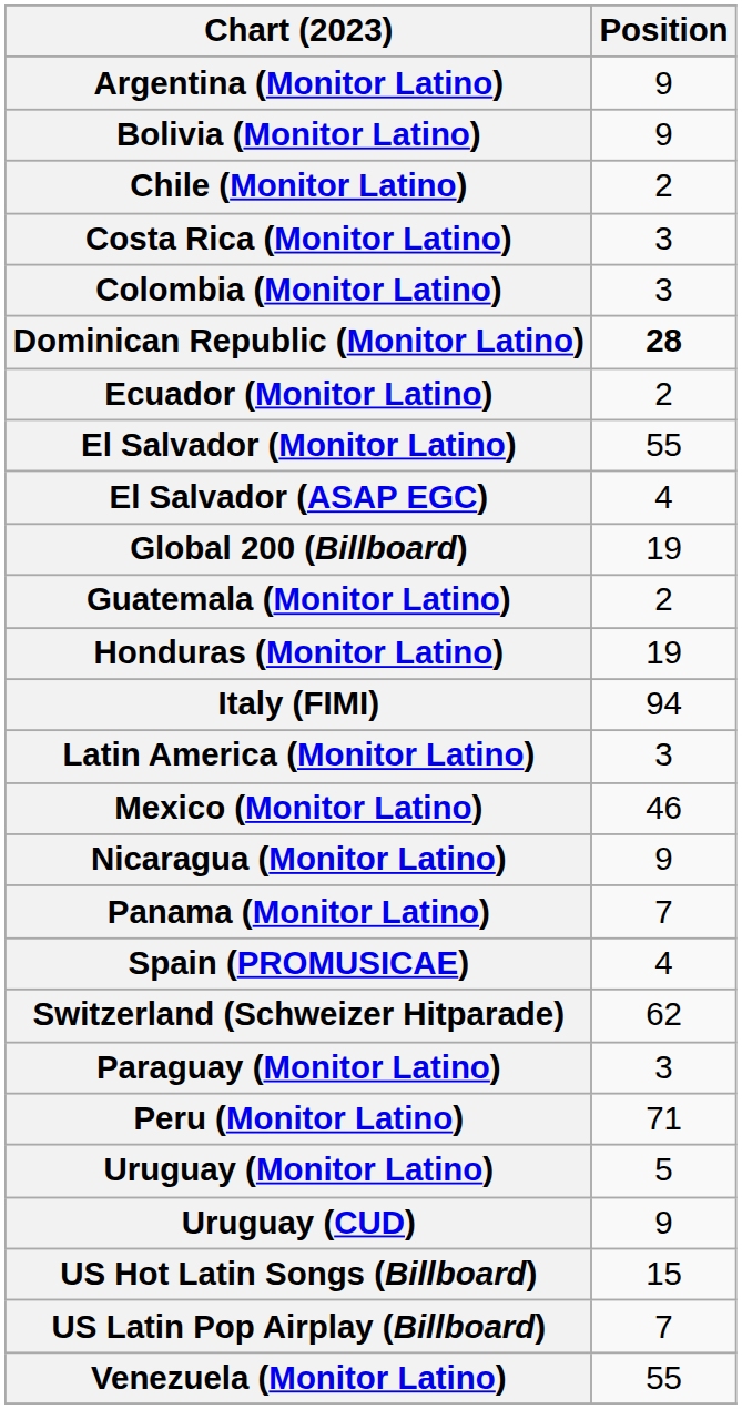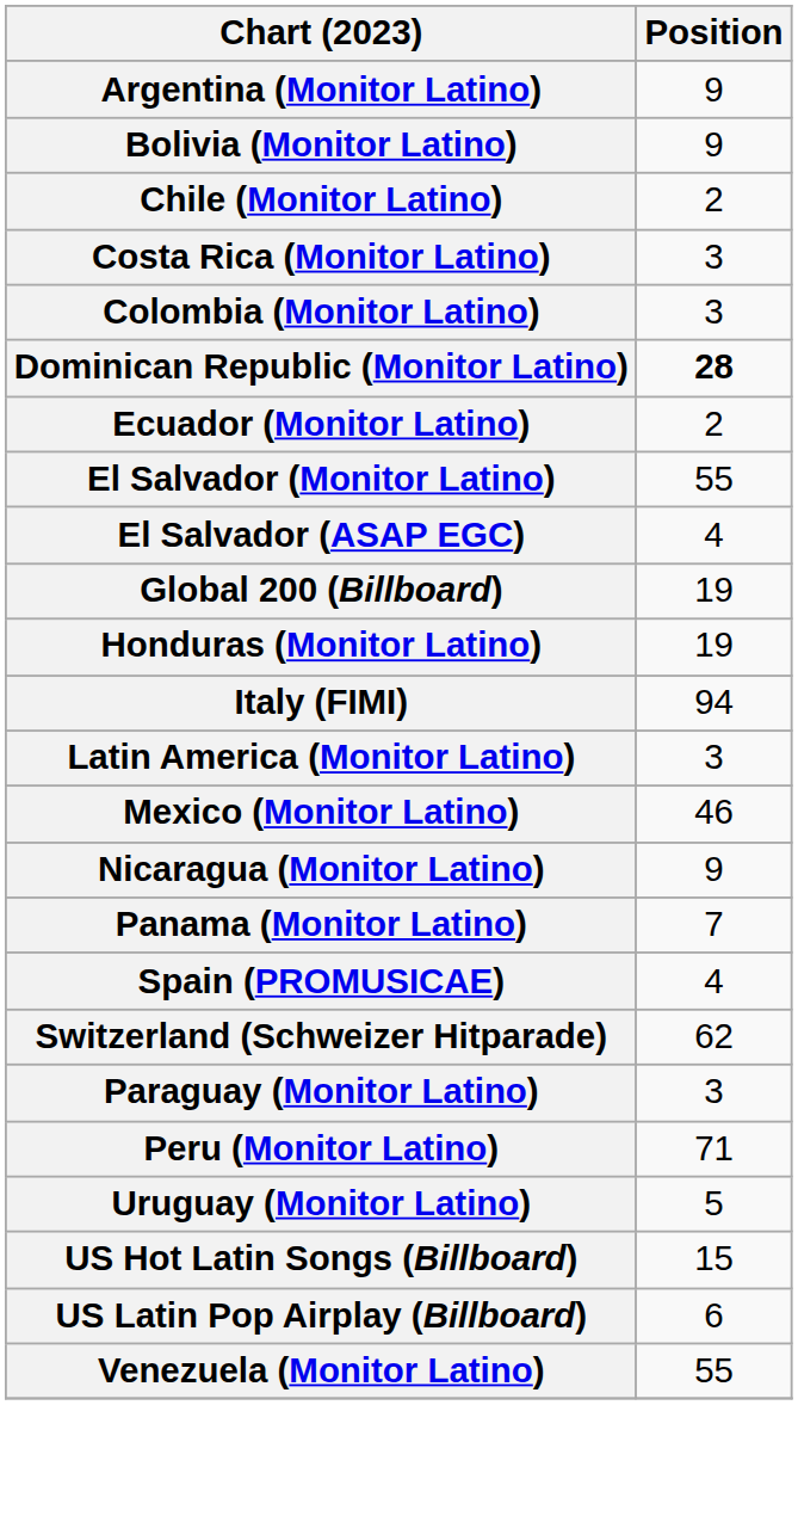- row: Guatemala (Monitor Latino) | 2
- row: Uruguay (CUD) | 9
US Latin Pop Airplay (Billboard) | Position: 7 -> 6
